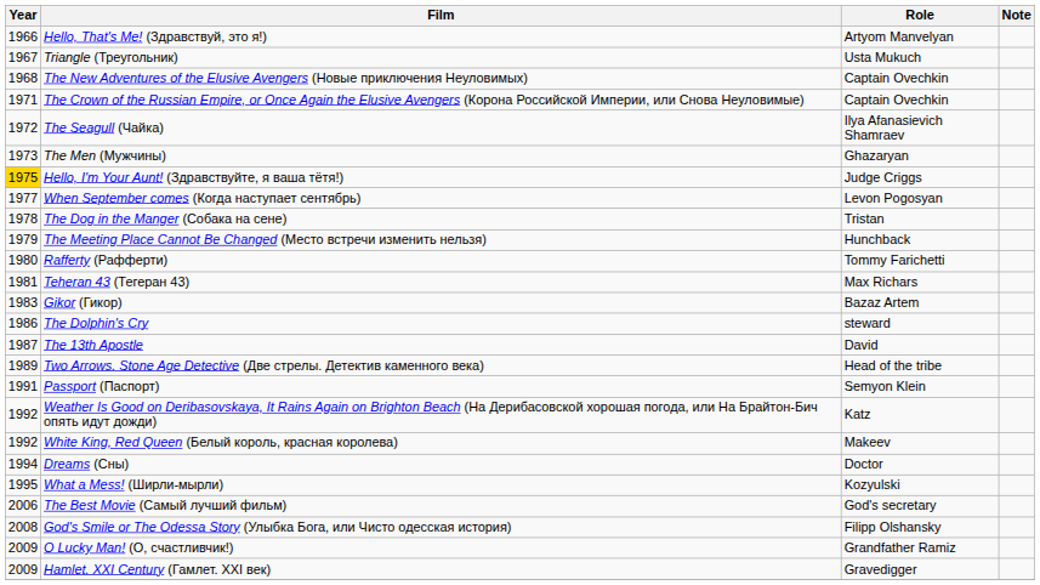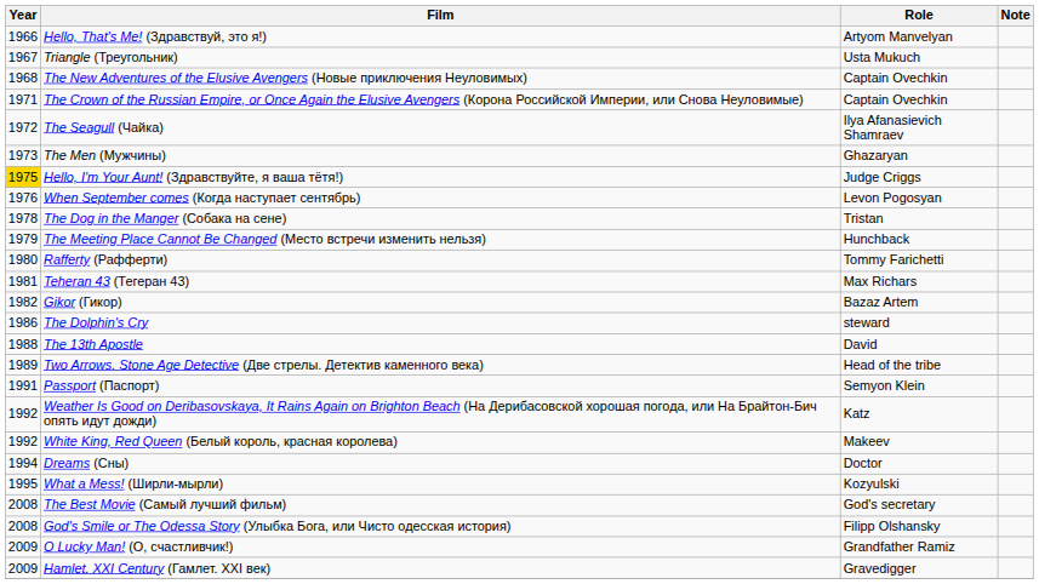When September comes (Когда наступает сентябрь) | Year: 1977 -> 1976
Gikor (Гикор) | Year: 1983 -> 1982
The 13th Apostle | Year: 1987 -> 1988
The Best Movie (Самый лучший фильм) | Year: 2006 -> 2008
